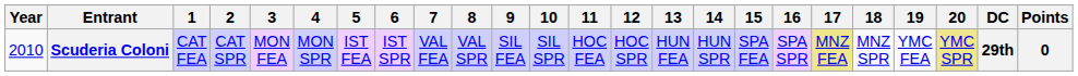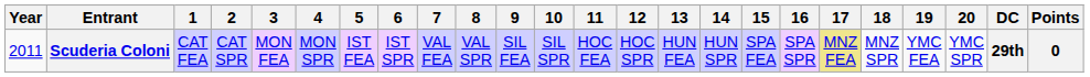Scuderia Coloni | Year: 2010 -> 2011
Scuderia Coloni | 20: khaki background -> no background
